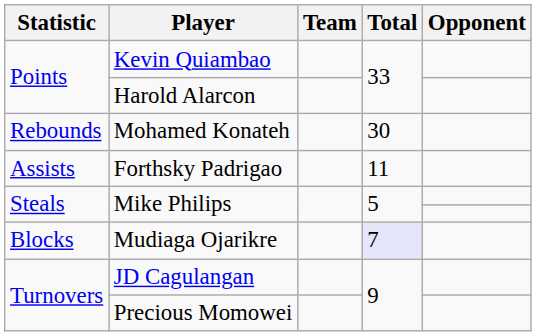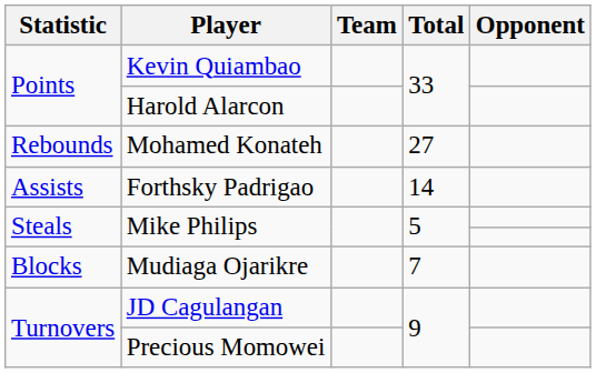Mohamed Konateh | Total: 30 -> 27
Forthsky Padrigao | Total: 11 -> 14
Mudiaga Ojarikre | Total: lavender background -> no background
